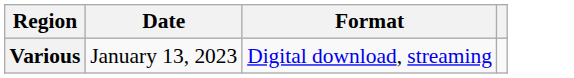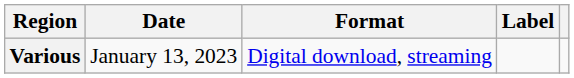+ column: Label
